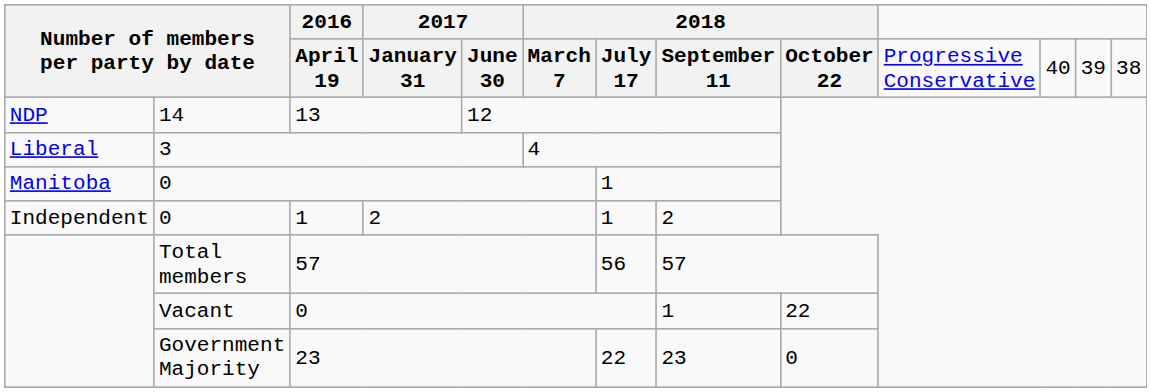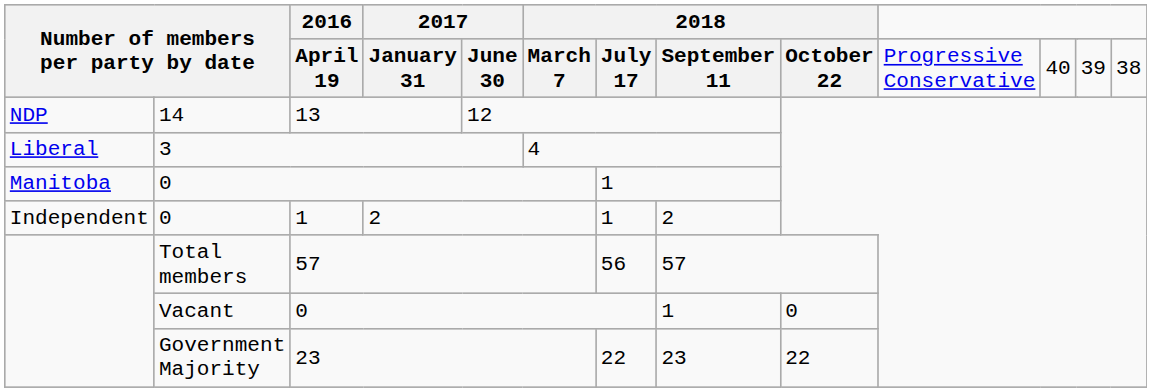Vacant | column 9: 22 -> 0
Government Majority | column 9: 0 -> 22
